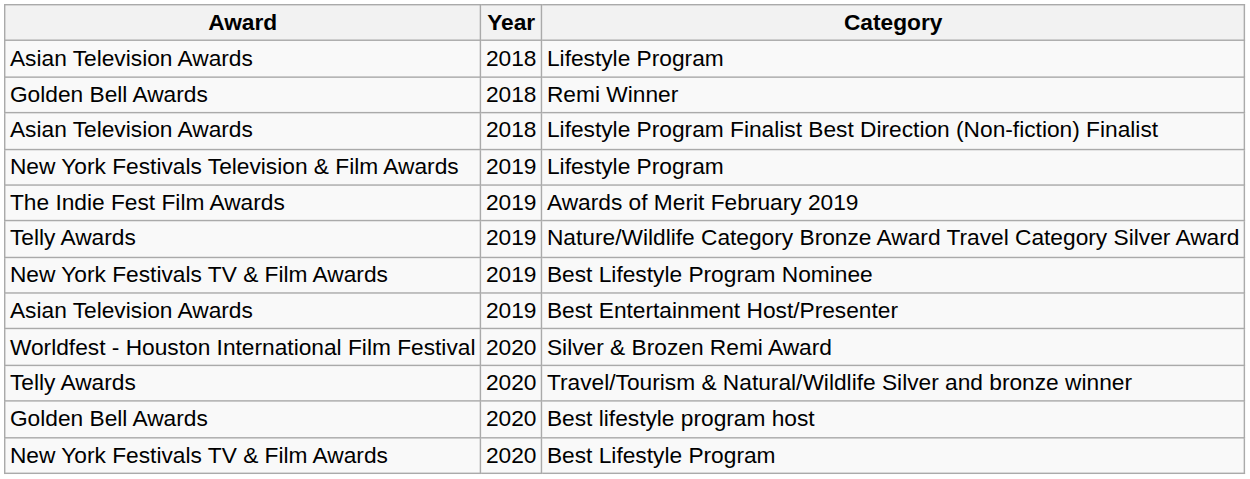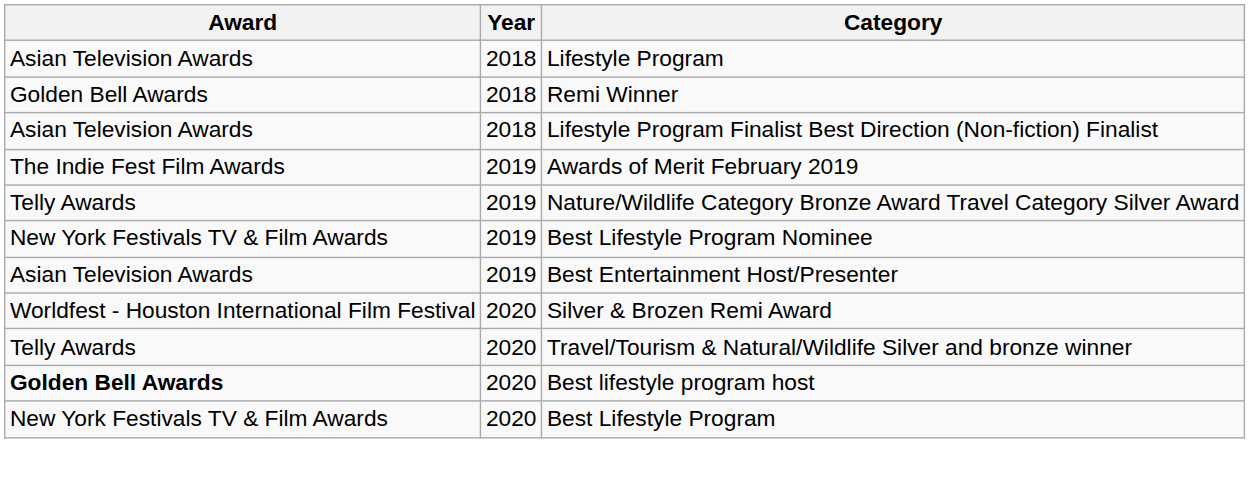- row: New York Festivals Television & Film Awards | 2019 | Lifestyle Program
Best lifestyle program host | Award: normal -> bold
